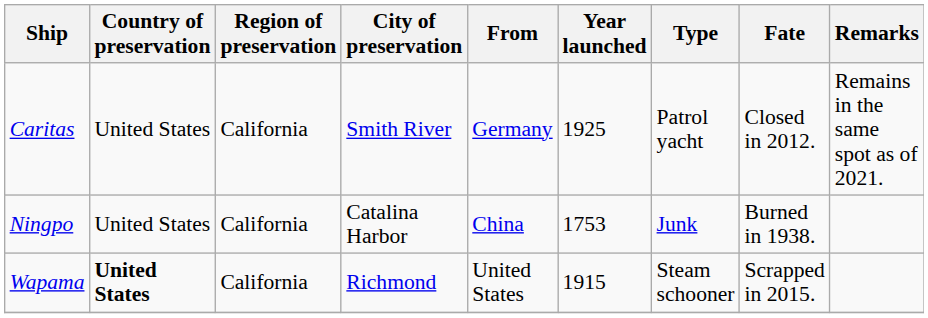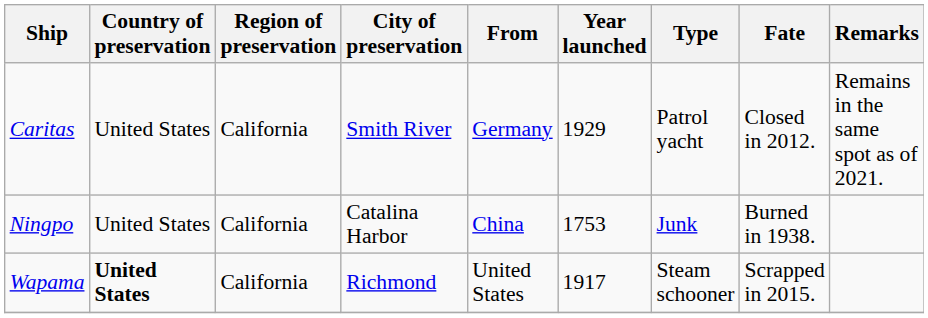Caritas | Year launched: 1925 -> 1929
Wapama | Year launched: 1915 -> 1917
